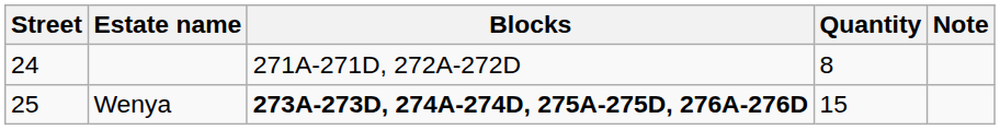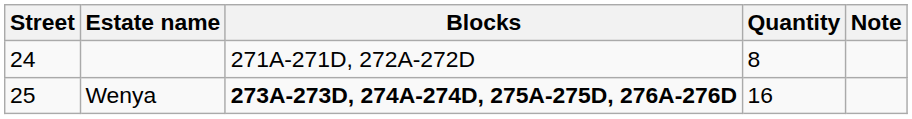Wenya | Quantity: 15 -> 16
